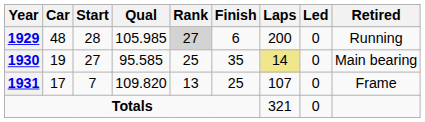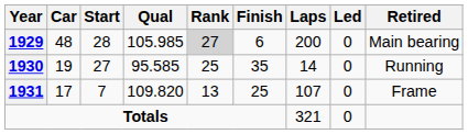1929 | Retired: Running -> Main bearing
1930 | Laps: khaki background -> no background
1930 | Retired: Main bearing -> Running
